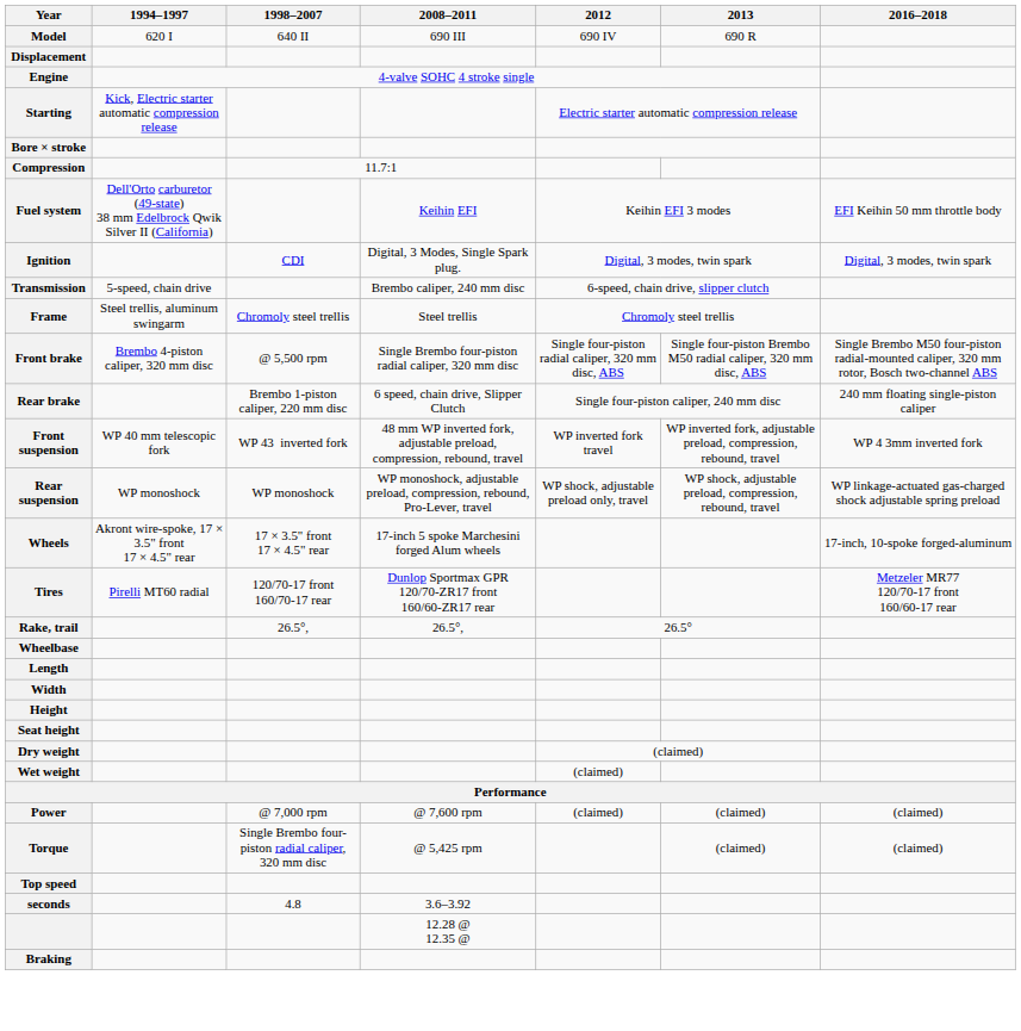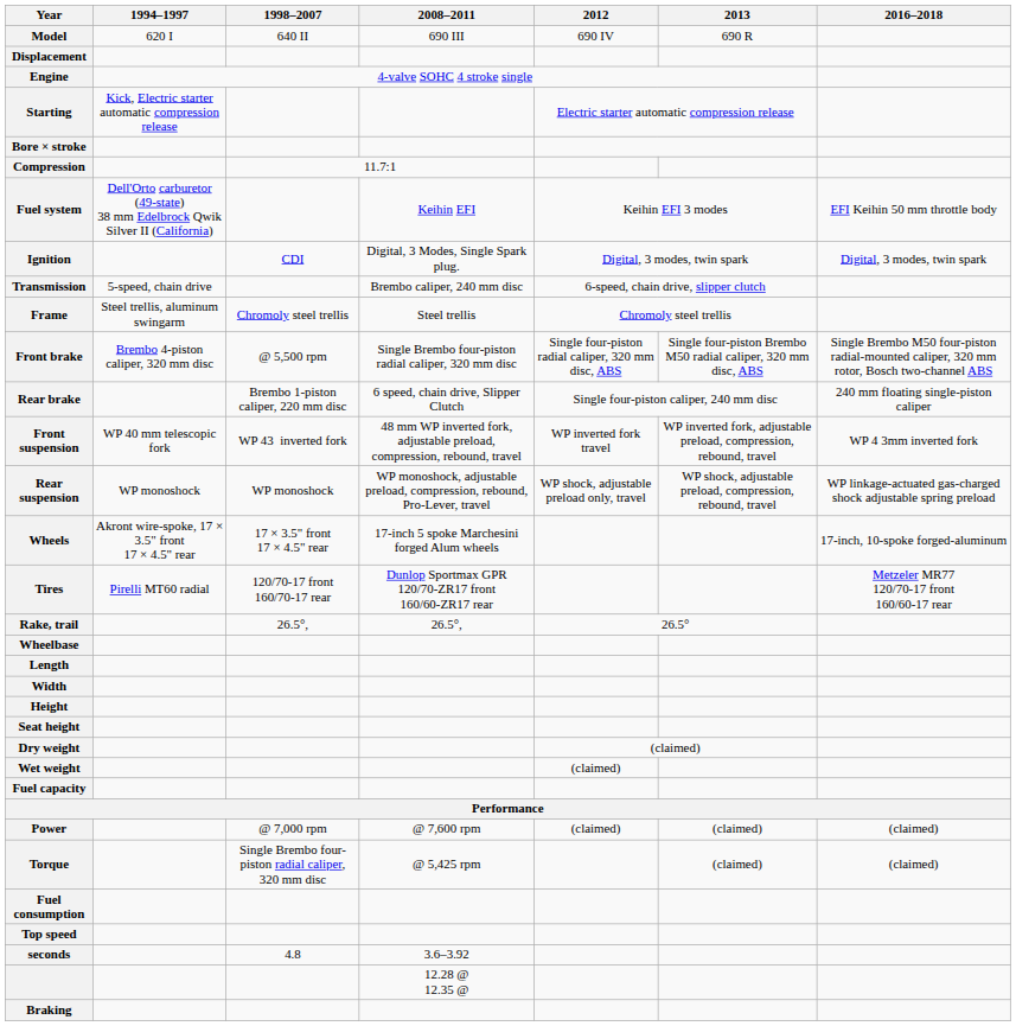+ row: Fuel capacity
+ row: Fuel consumption
